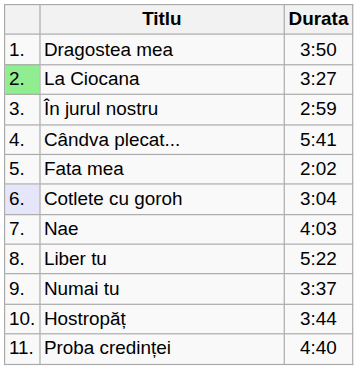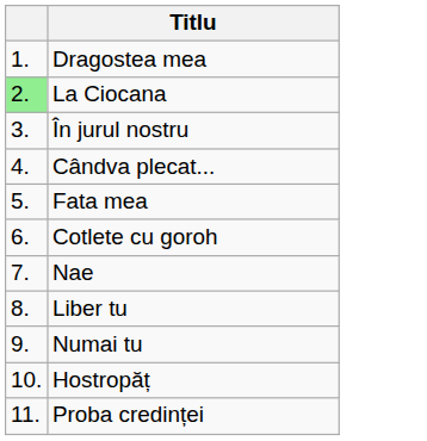- column: Durata | 3:50 | 3:27 | 2:59 | 5:41 | 2:02 | 3:04 | 4:03 | 5:22 | 3:37 | 3:44 | 4:40
Cotlete cu goroh | column 1: lavender background -> no background
